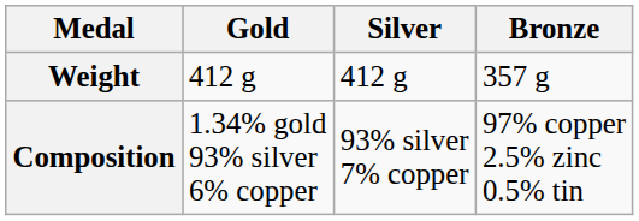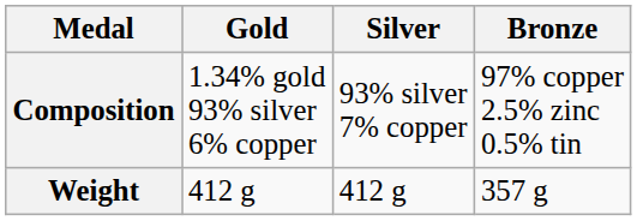rows swapped: Weight <-> Composition
